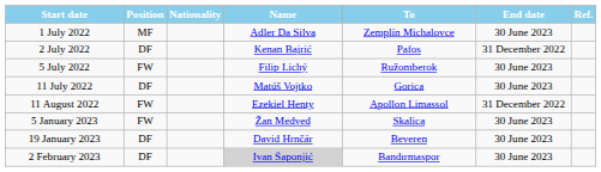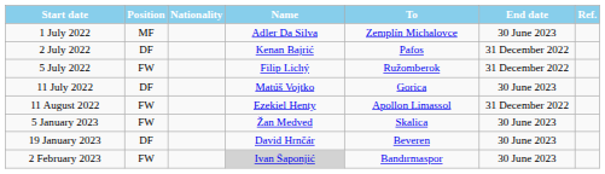5 July 2022 | End date: 30 June 2023 -> 31 December 2022
2 February 2023 | Position: DF -> FW
